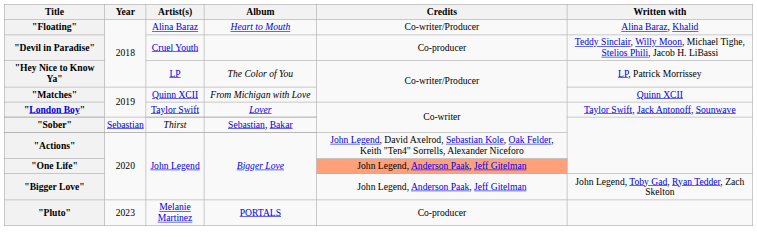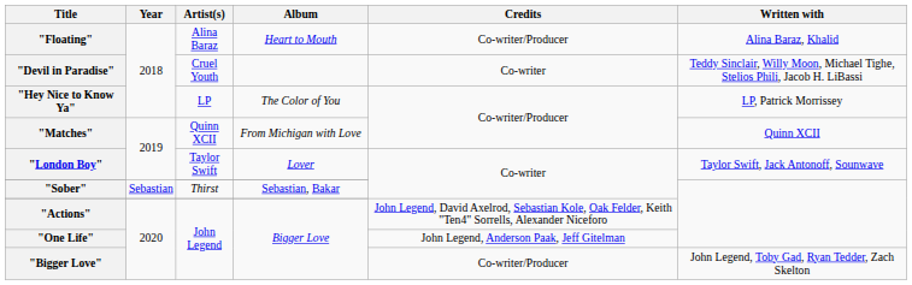"Devil in Paradise" | Credits: Co-producer -> Co-writer
"One Life" | Credits: lightsalmon background -> no background
"Bigger Love" | Credits: John Legend, Anderson Paak, Jeff Gitelman -> Co-writer/Producer
- row: "Pluto" | 2023 | Melanie Martinez | PORTALS | Co-producer
